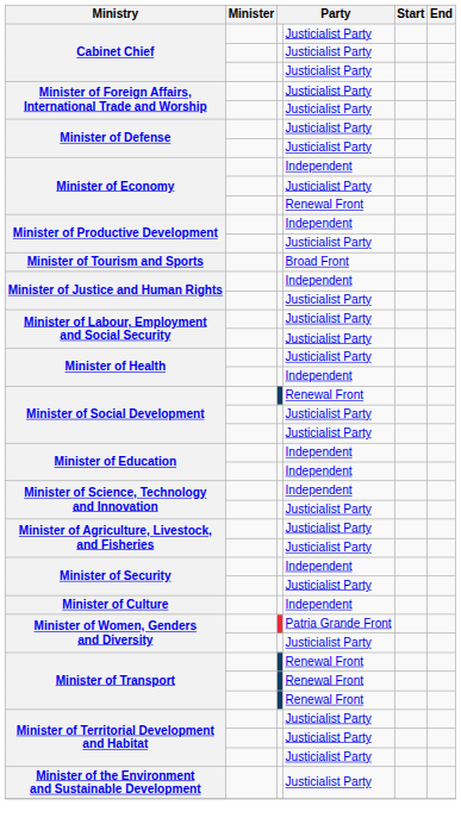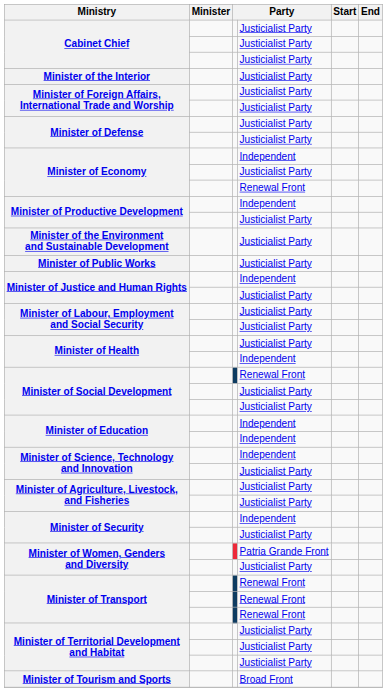+ row: Minister of the Interior | Justicialist Party
rows swapped: Minister of Tourism and Sports <-> Minister of the Environment and Sustainable Development
+ row: Minister of Public Works | Justicialist Party
- row: Minister of Culture | Independent
